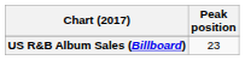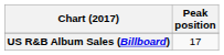US R&B Album Sales (Billboard) | Peak position: 23 -> 17
